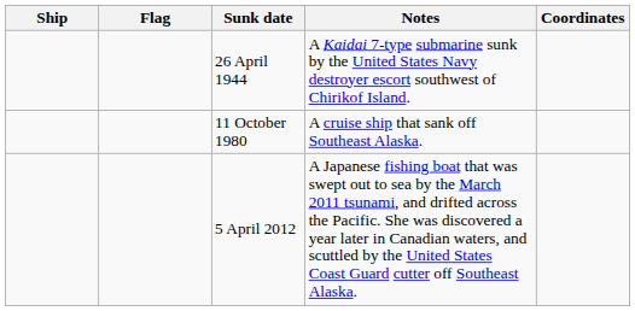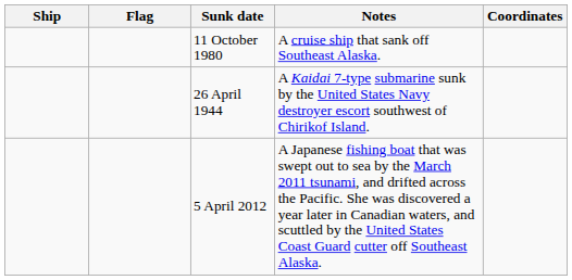rows swapped: 26 April 1944 <-> 11 October 1980
